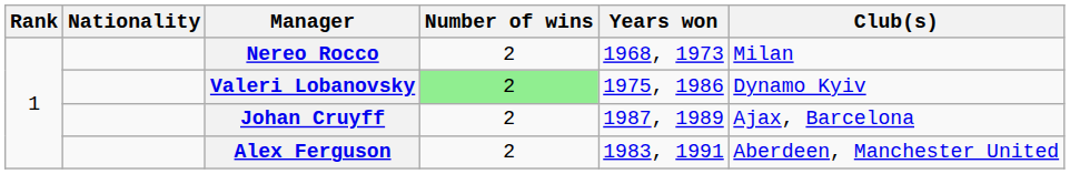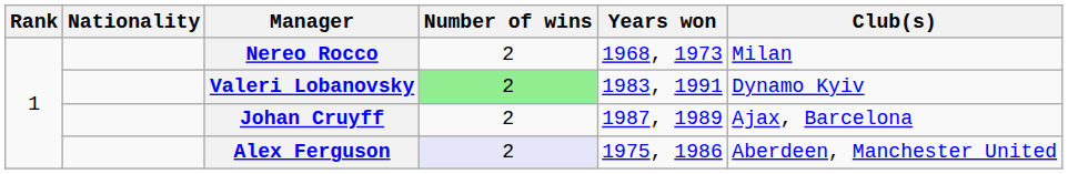Valeri Lobanovsky | Years won: 1975, 1986 -> 1983, 1991
Alex Ferguson | Number of wins: no background -> lavender background
Alex Ferguson | Years won: 1983, 1991 -> 1975, 1986
